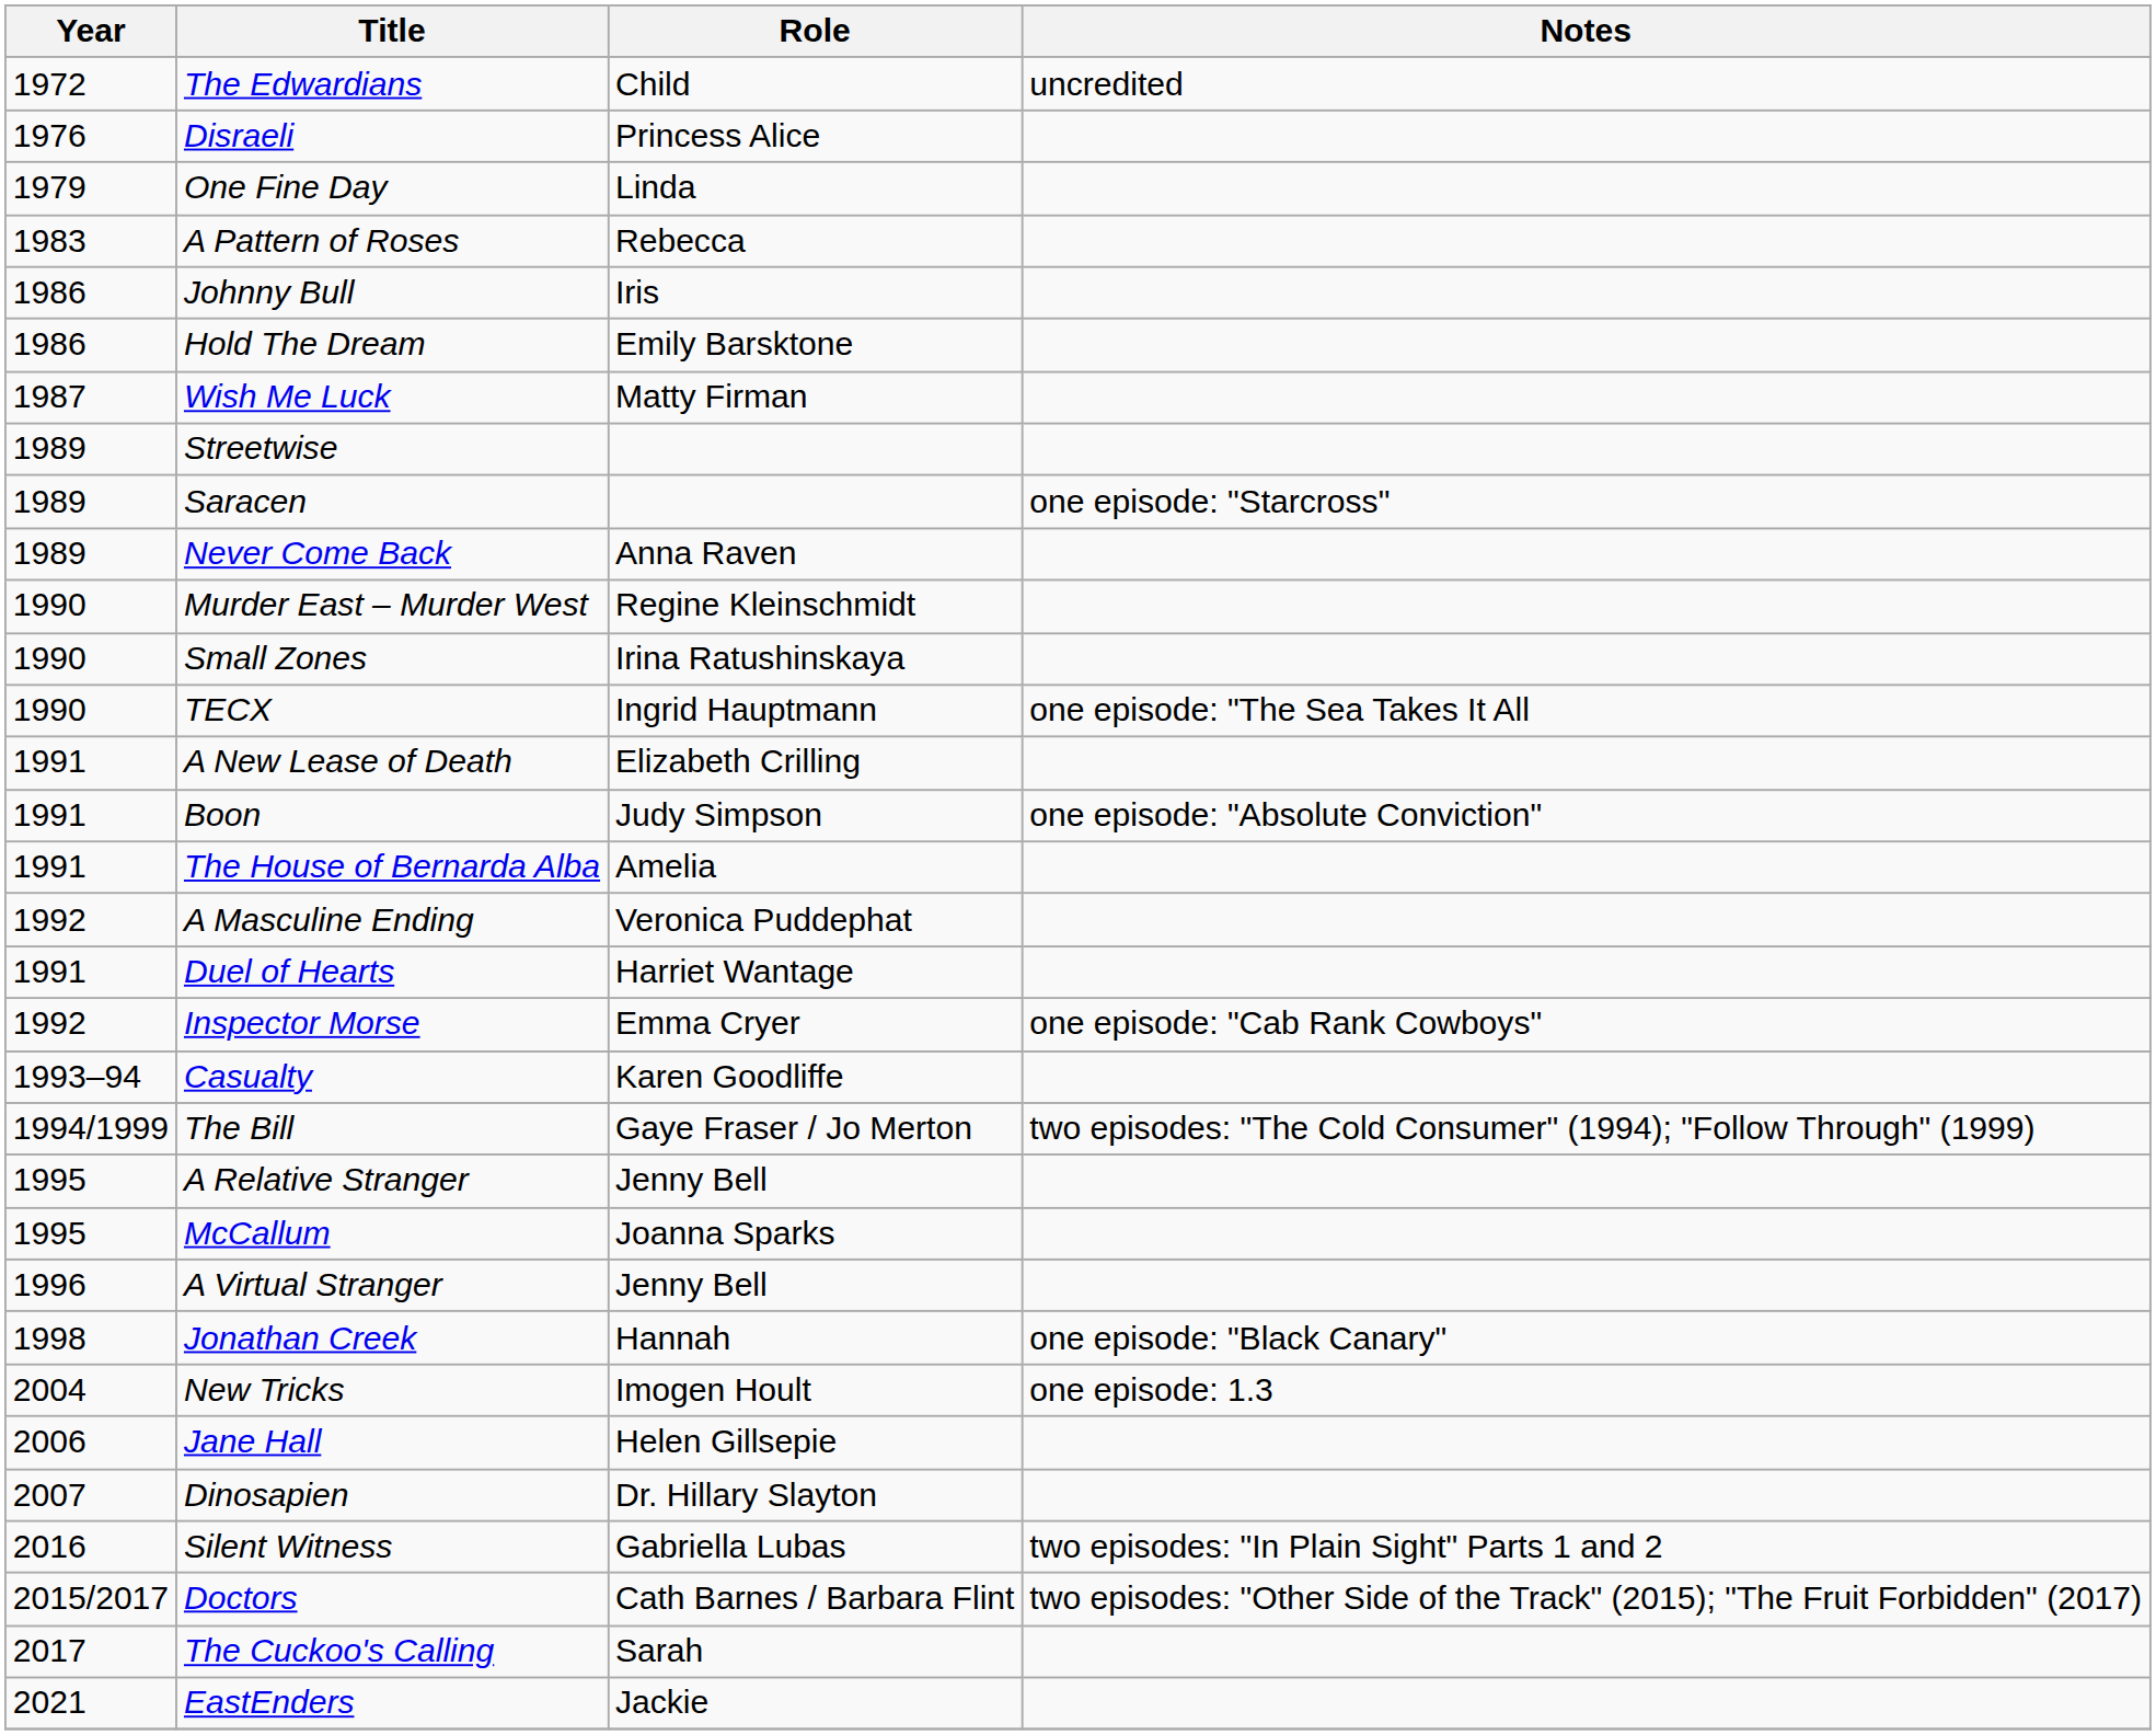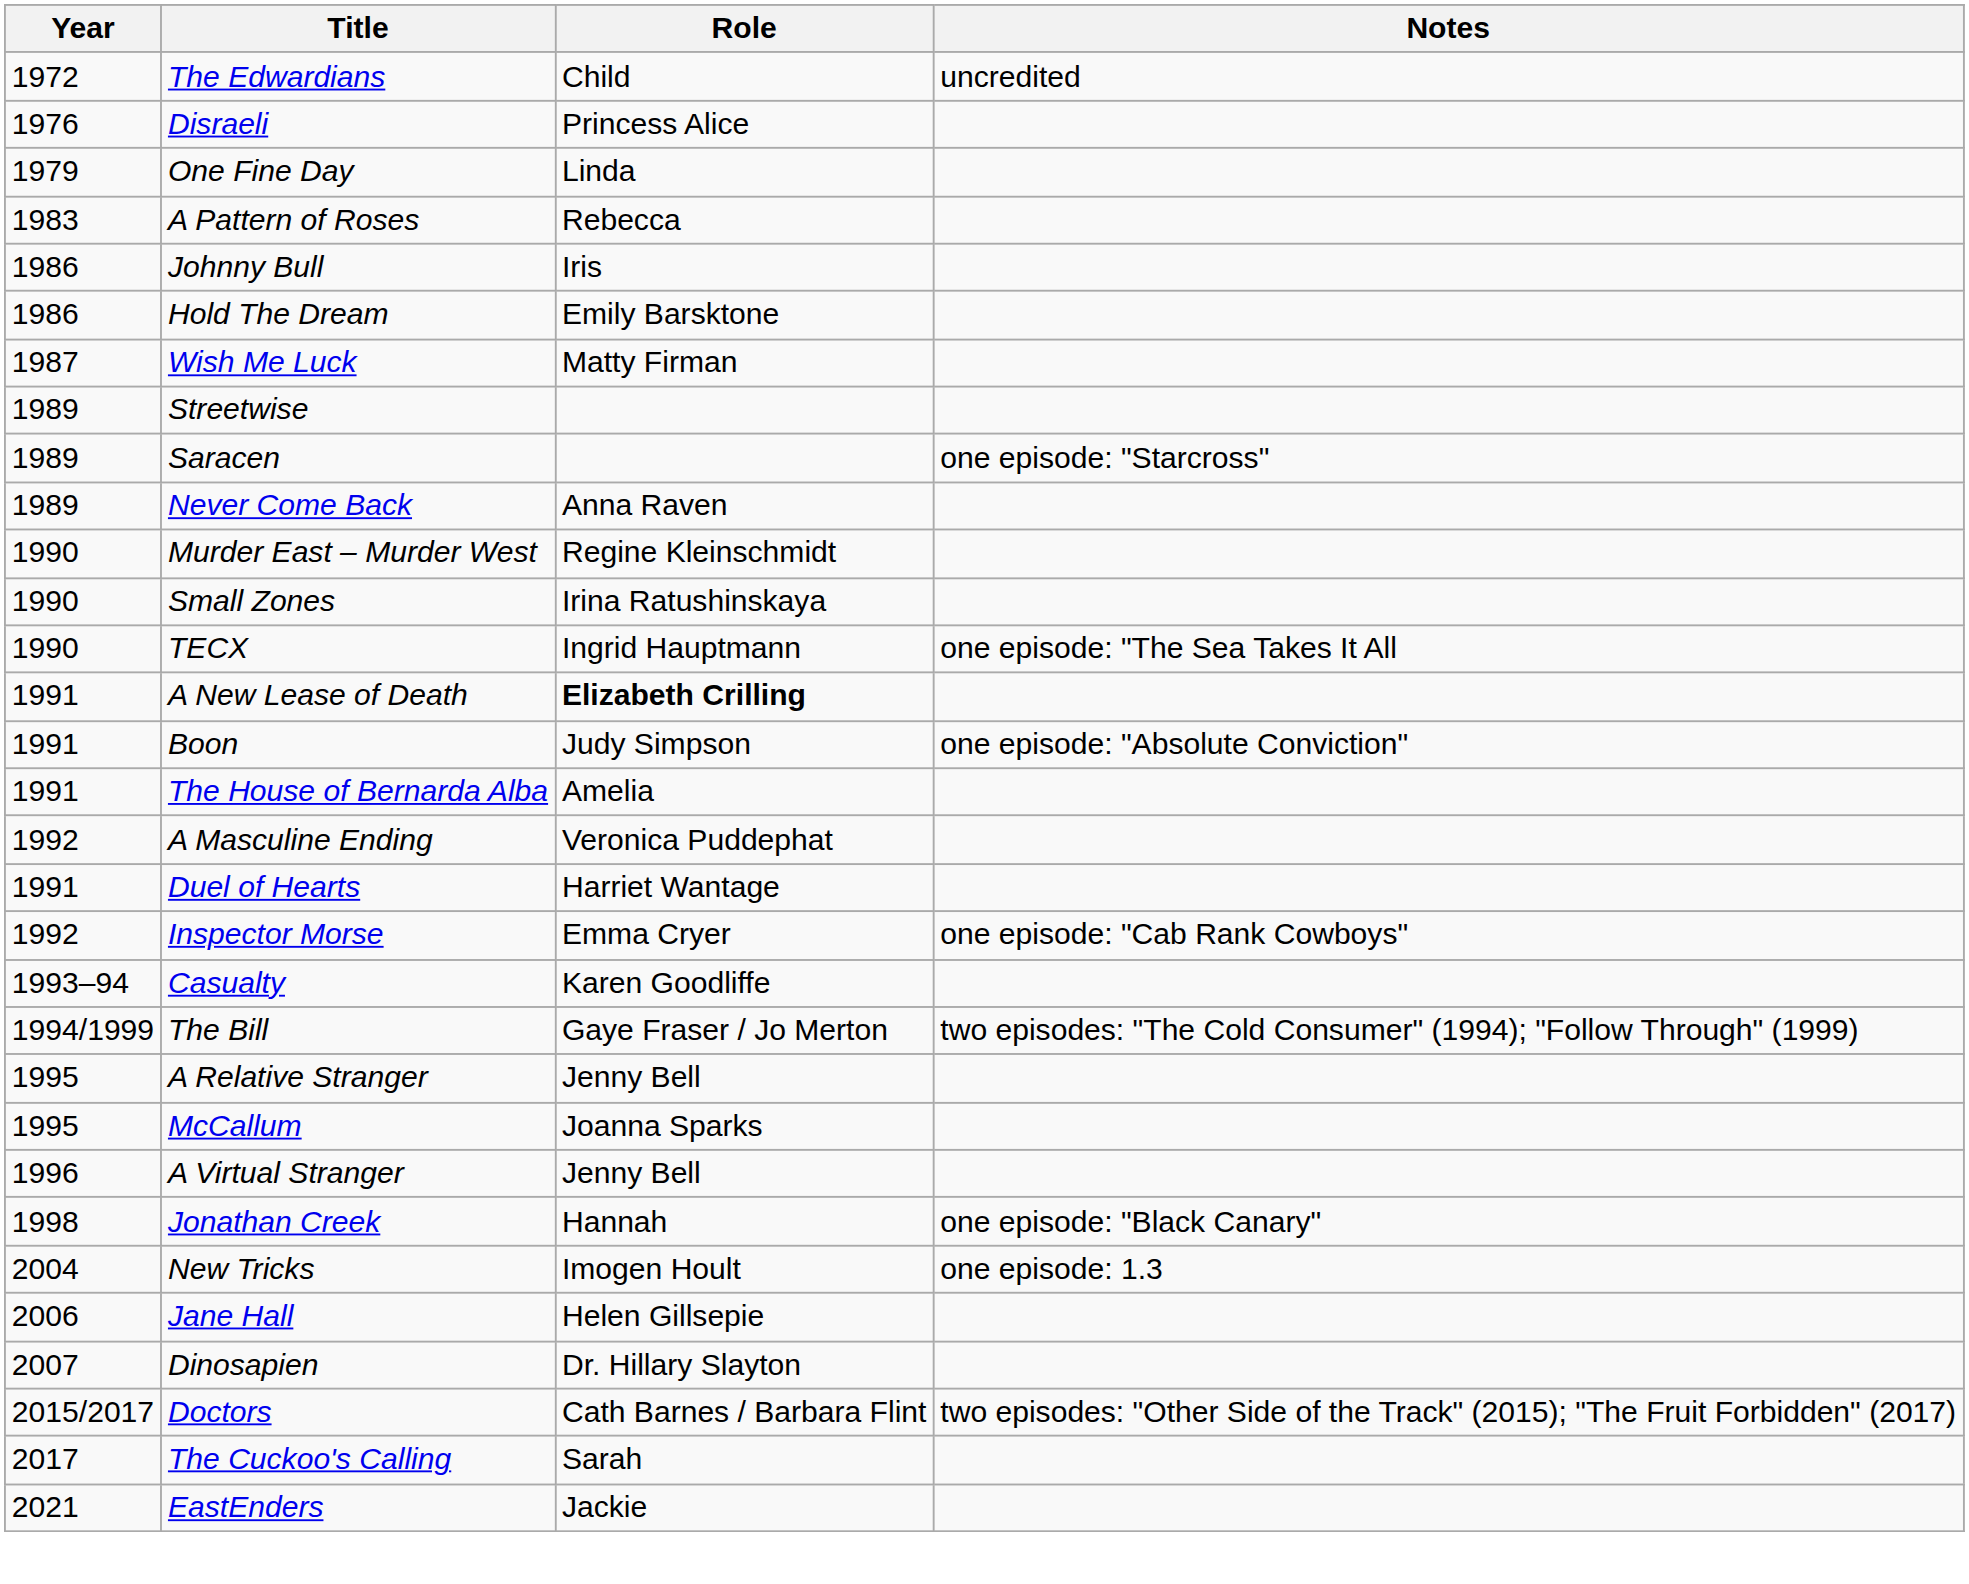A New Lease of Death | Role: normal -> bold
- row: 2016 | Silent Witness | Gabriella Lubas | two episodes: "In Plain Sight" Parts 1 and 2
